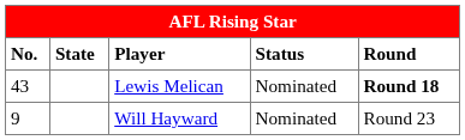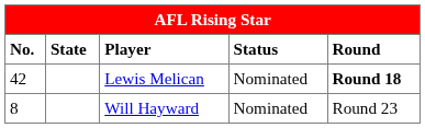Lewis Melican | No.: 43 -> 42
Will Hayward | No.: 9 -> 8
